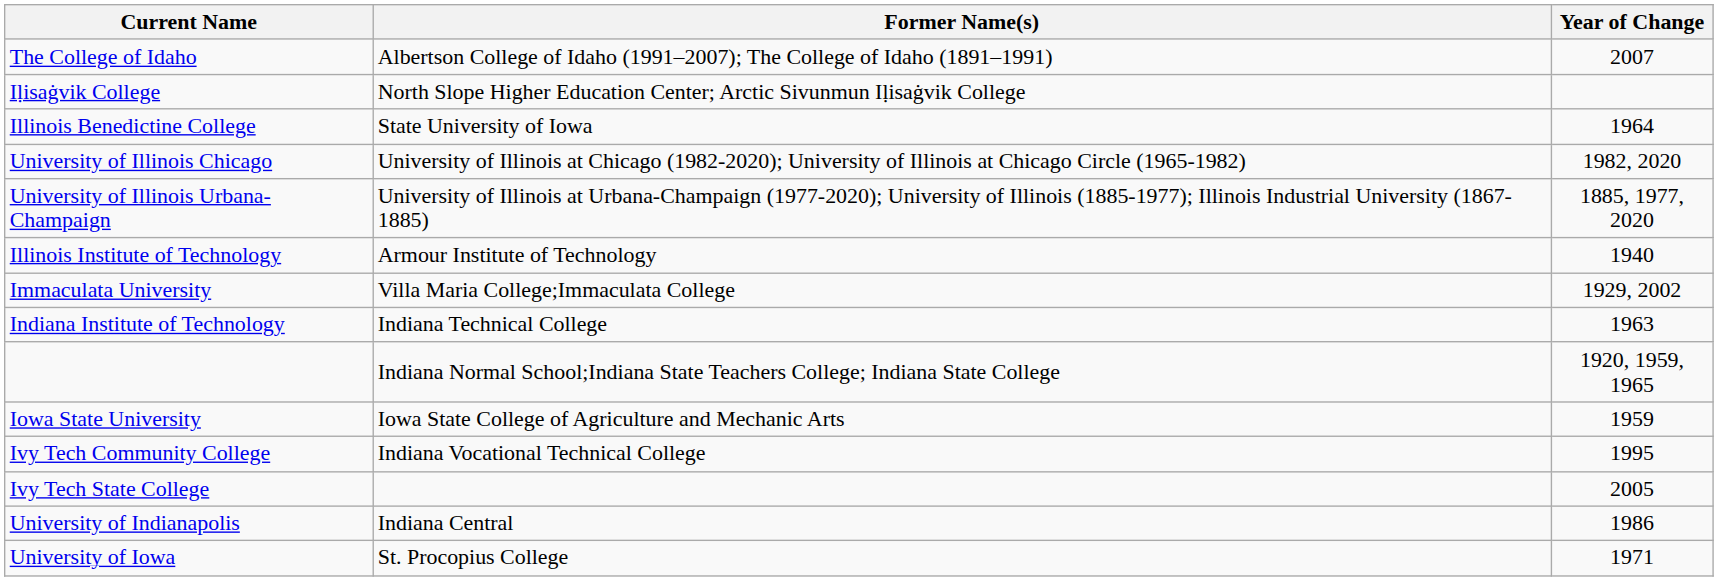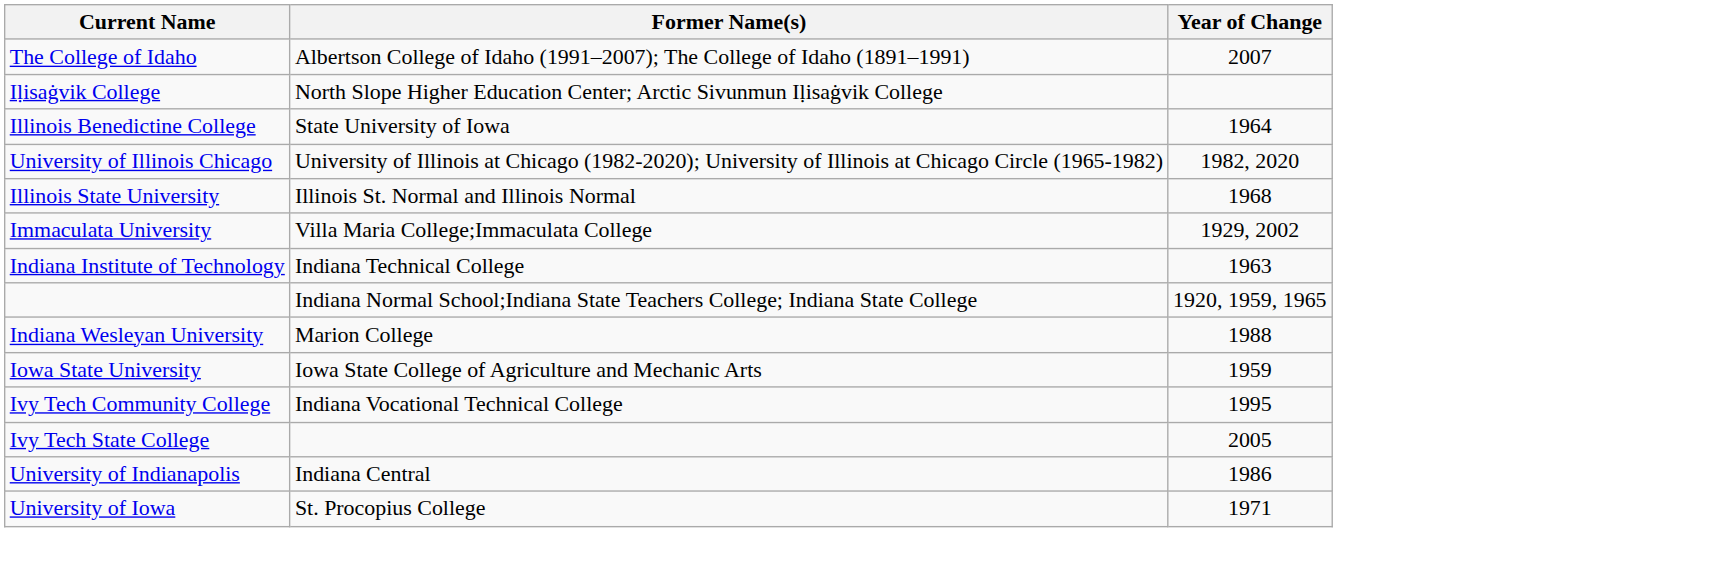- row: University of Illinois Urbana-Champaign | University of Illinois at Urbana-Champaign (1977-2020); University of Illinois (1885-1977); Illinois Industrial University (1867-1885) | 1885, 1977, 2020
- row: Illinois Institute of Technology | Armour Institute of Technology | 1940
+ row: Illinois State University | Illinois St. Normal and Illinois Normal | 1968
+ row: Indiana Wesleyan University | Marion College | 1988
